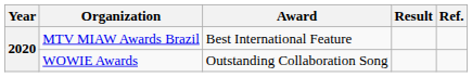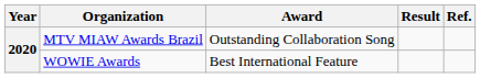MTV MIAW Awards Brazil | Award: Best International Feature -> Outstanding Collaboration Song
WOWIE Awards | Award: Outstanding Collaboration Song -> Best International Feature
